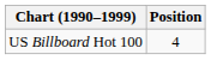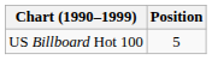US Billboard Hot 100 | Position: 4 -> 5
